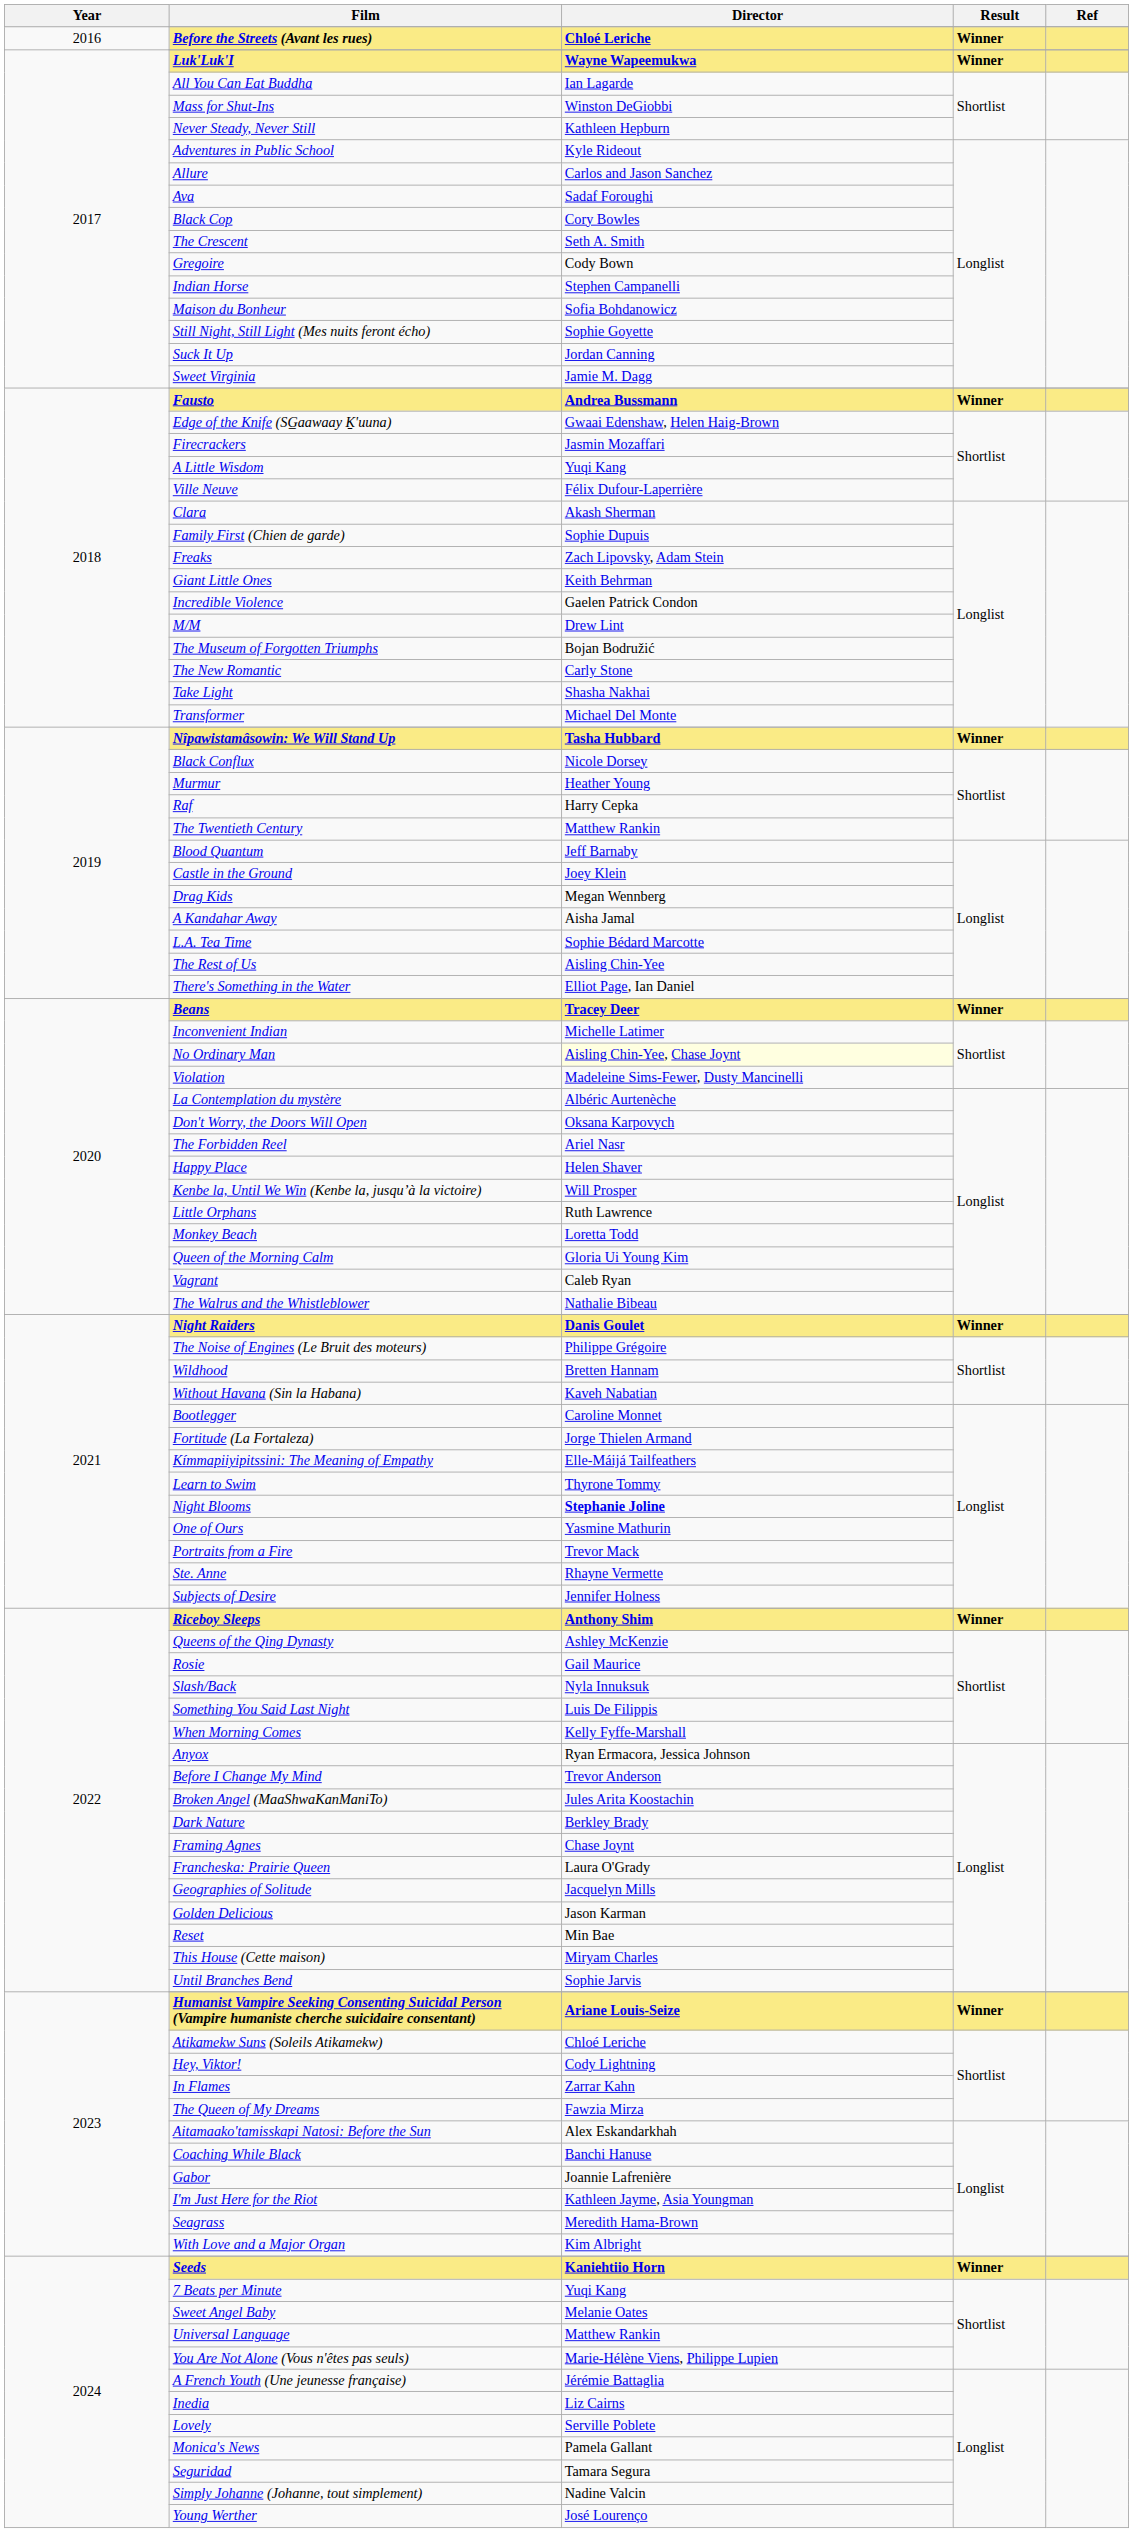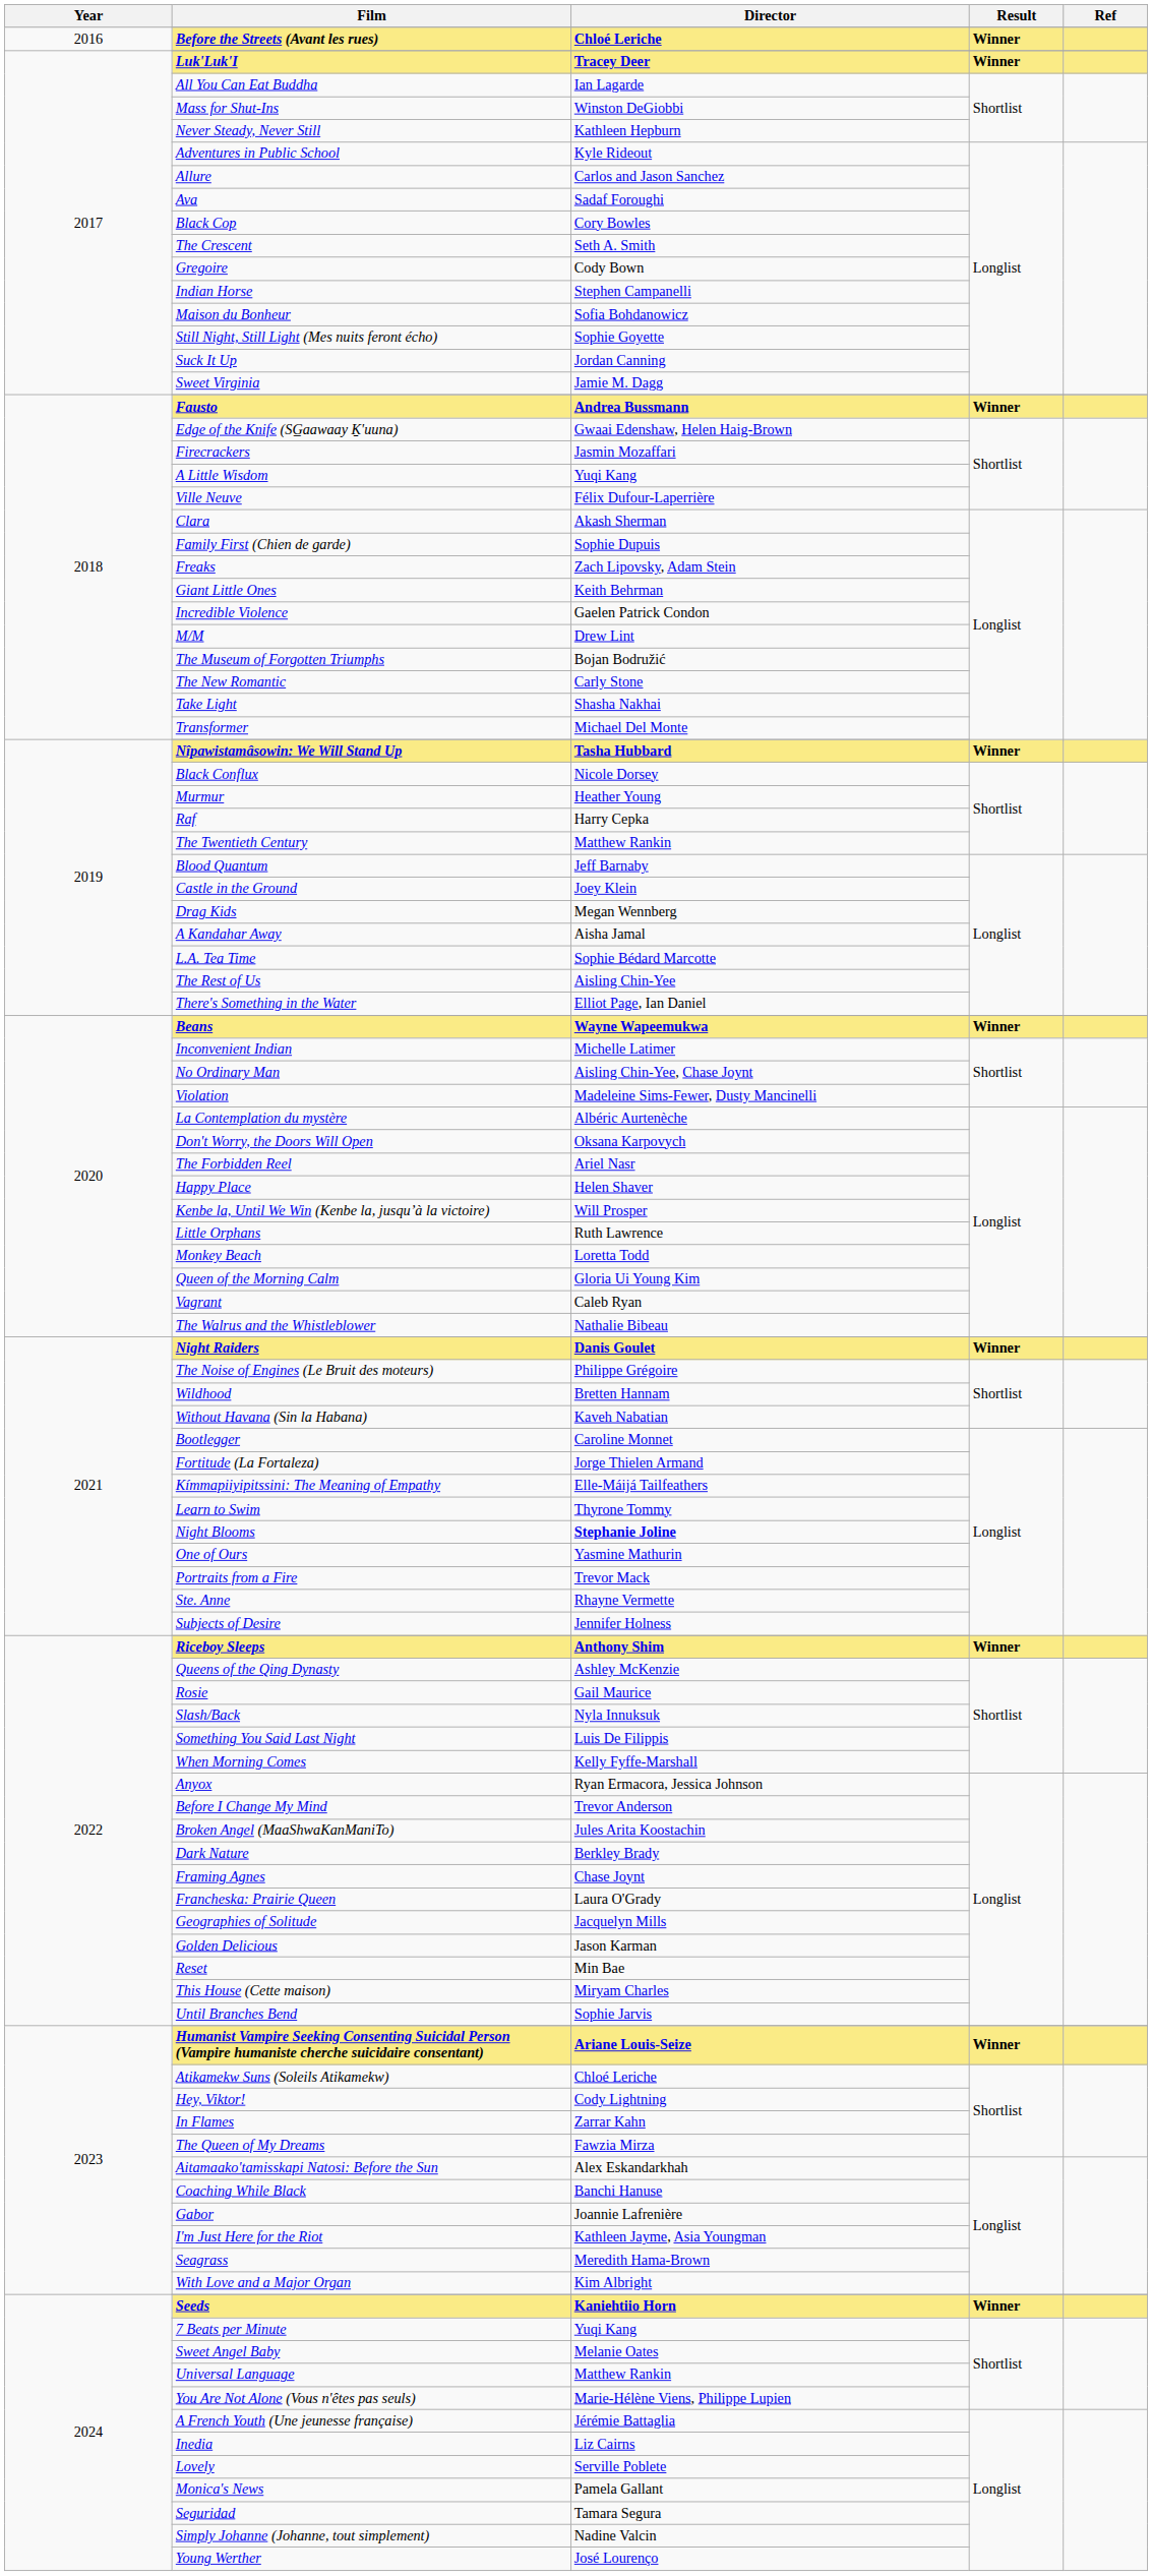Luk'Luk'I | Director: Wayne Wapeemukwa -> Tracey Deer
Beans | Director: Tracey Deer -> Wayne Wapeemukwa
No Ordinary Man | Director: lightyellow background -> no background
